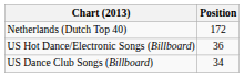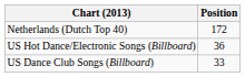US Dance Club Songs (Billboard) | Position: 34 -> 33
